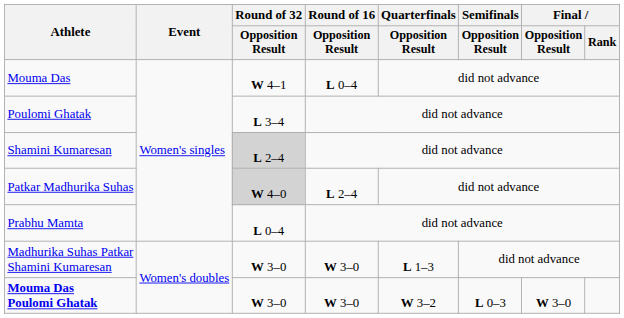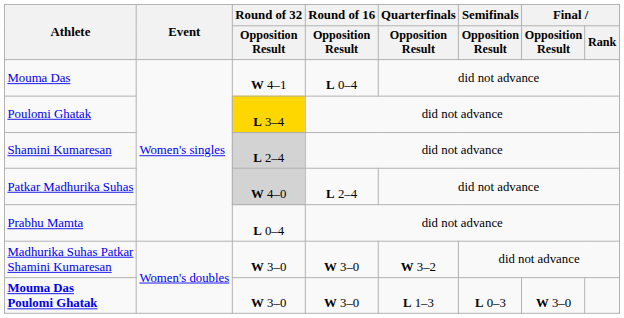Poulomi Ghatak | Round of 32 / Opposition Result: no background -> gold background
Madhurika Suhas Patkar Shamini Kumaresan | Quarterfinals / Opposition Result: L 1–3 -> W 3–2
Mouma Das Poulomi Ghatak | Quarterfinals / Opposition Result: W 3–2 -> L 1–3
